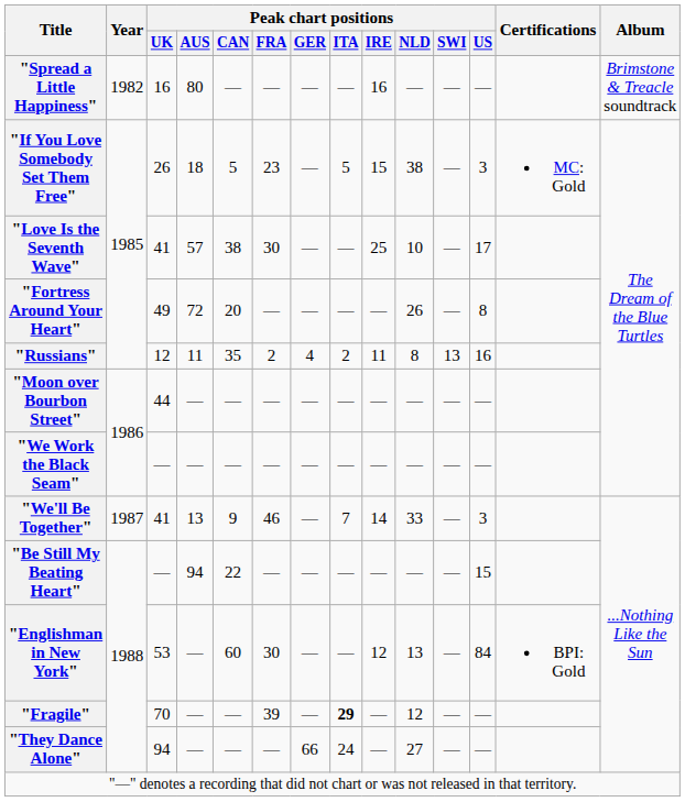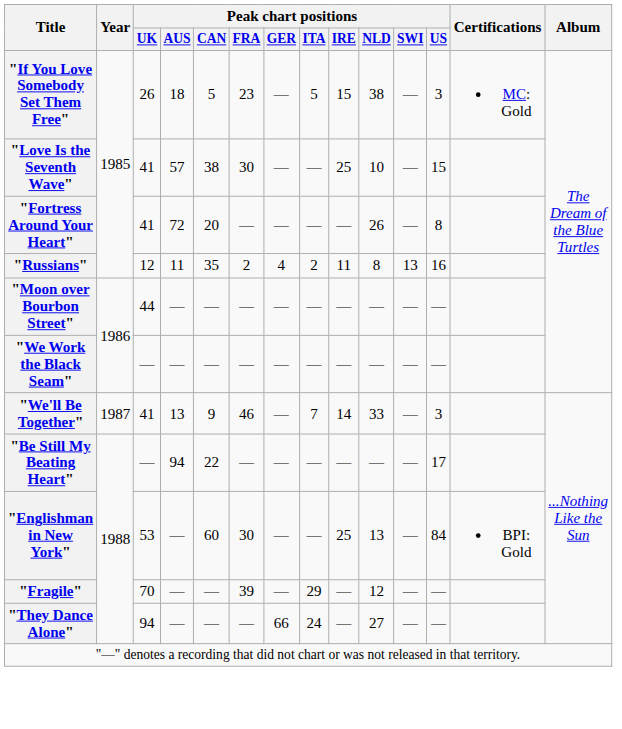- row: "Spread a Little Happiness" | 1982 | 16 | 80 | — | — | — | — | 16 | — | — | — | Brimstone & Treacle soundtrack
"Love Is the Seventh Wave" | Peak chart positions / US: 17 -> 15
"Fortress Around Your Heart" | Peak chart positions / UK: 49 -> 41
"Be Still My Beating Heart" | Peak chart positions / US: 15 -> 17
"Englishman in New York" | Peak chart positions / IRE: 12 -> 25
"Fragile" | Peak chart positions / ITA: bold -> normal
